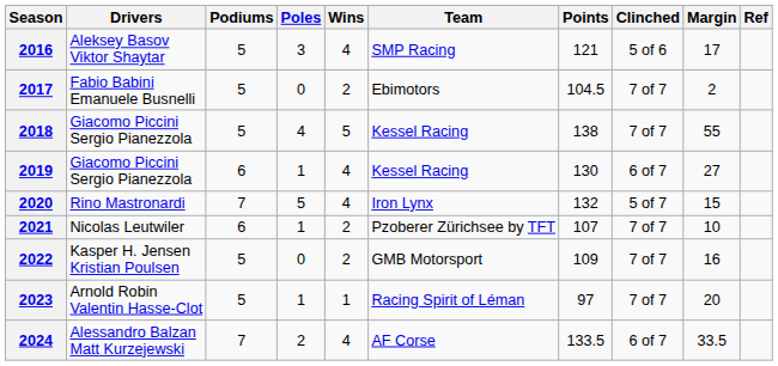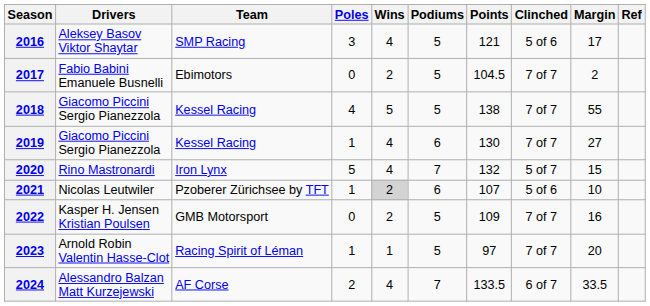columns swapped: Team <-> Podiums
2019 | Clinched: 6 of 7 -> 7 of 7
2021 | Wins: no background -> lightgrey background
2021 | Clinched: 7 of 7 -> 5 of 6
